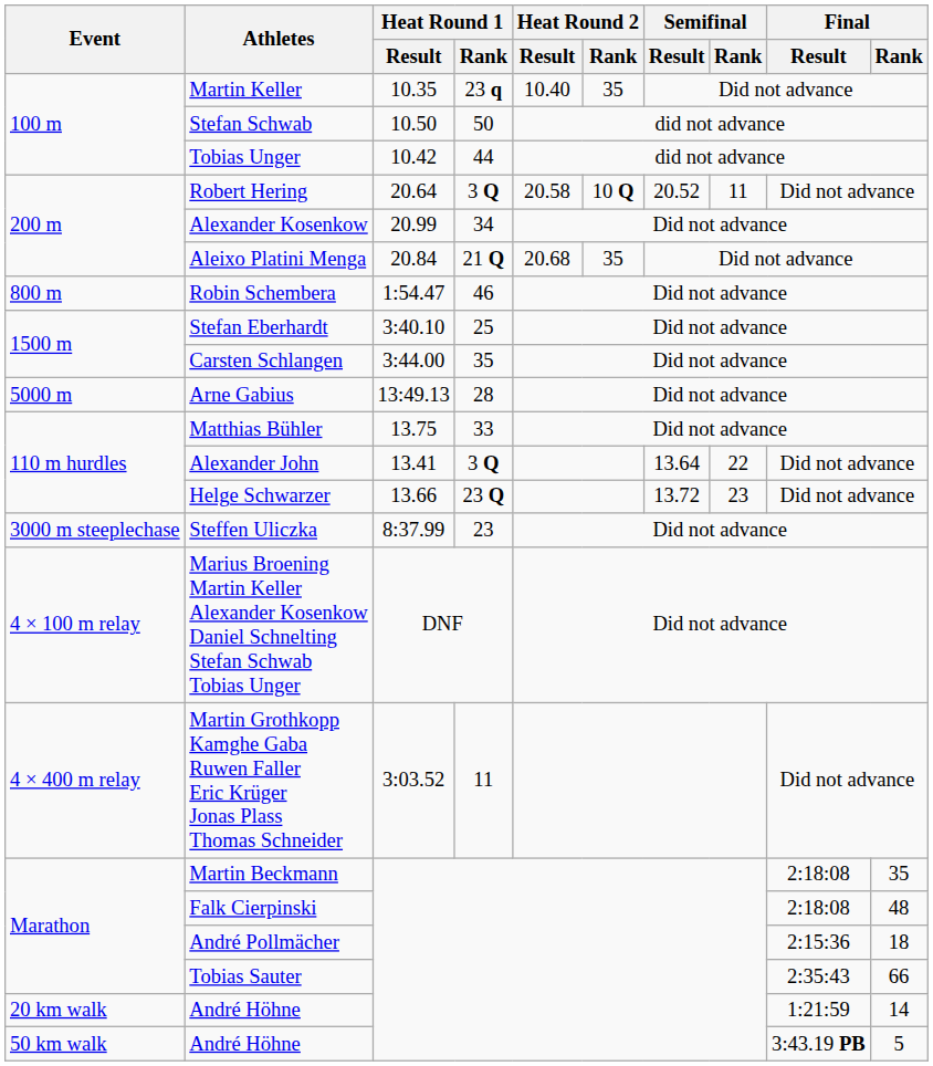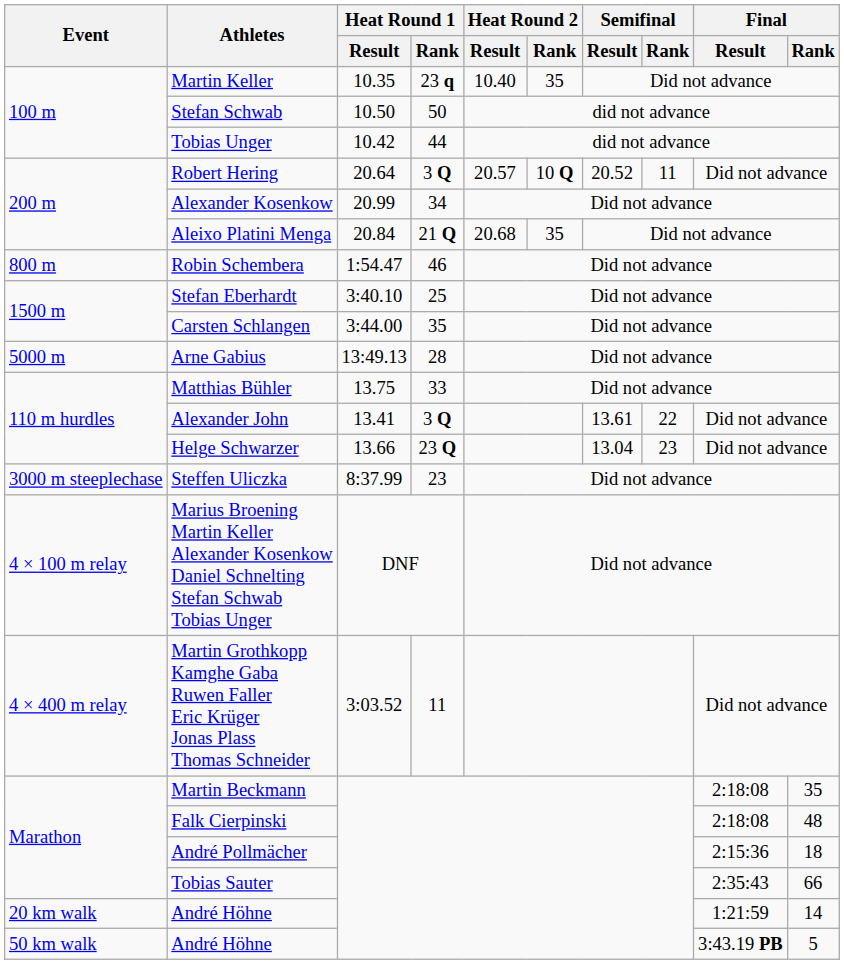Robert Hering | Heat Round 2 / Result: 20.58 -> 20.57
Alexander John | Semifinal / Result: 13.64 -> 13.61
Helge Schwarzer | Semifinal / Result: 13.72 -> 13.04
